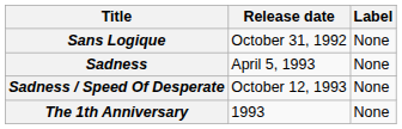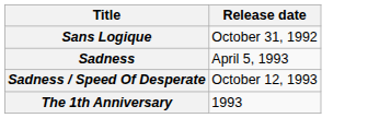- column: Label | None | None | None | None
